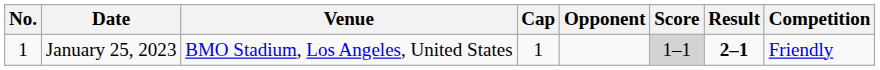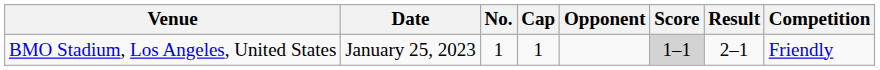columns swapped: No. <-> Venue
January 25, 2023 | Result: bold -> normal
